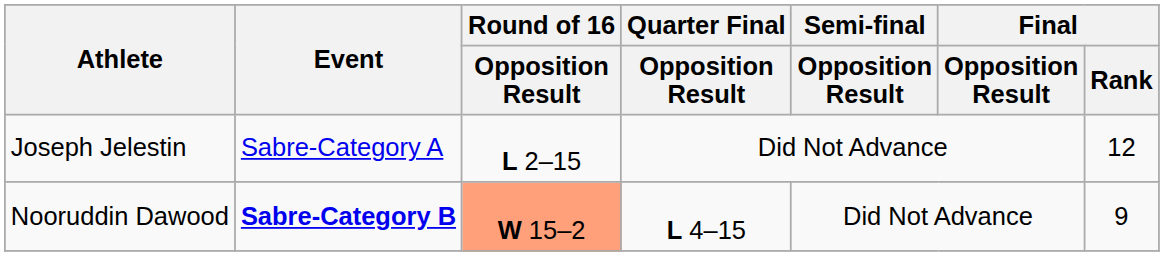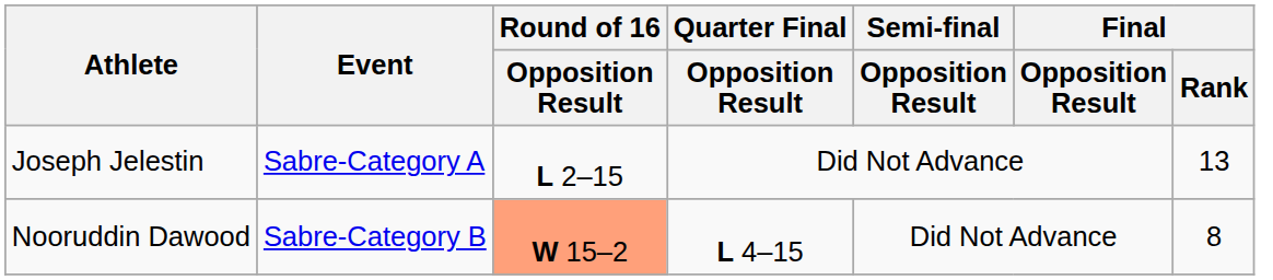Joseph Jelestin | Final / Rank: 12 -> 13
Nooruddin Dawood | Event: bold -> normal
Nooruddin Dawood | Final / Rank: 9 -> 8
